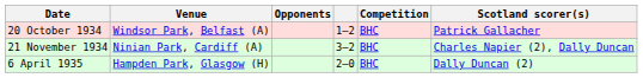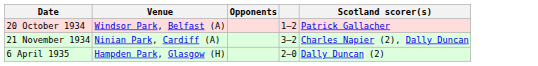- column: Competition | BHC | BHC | BHC
